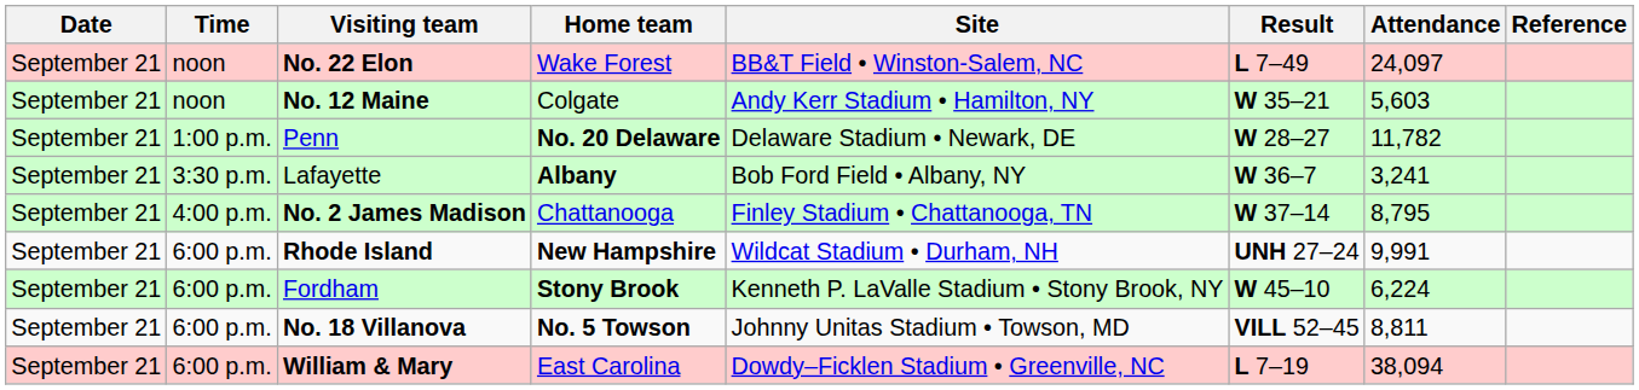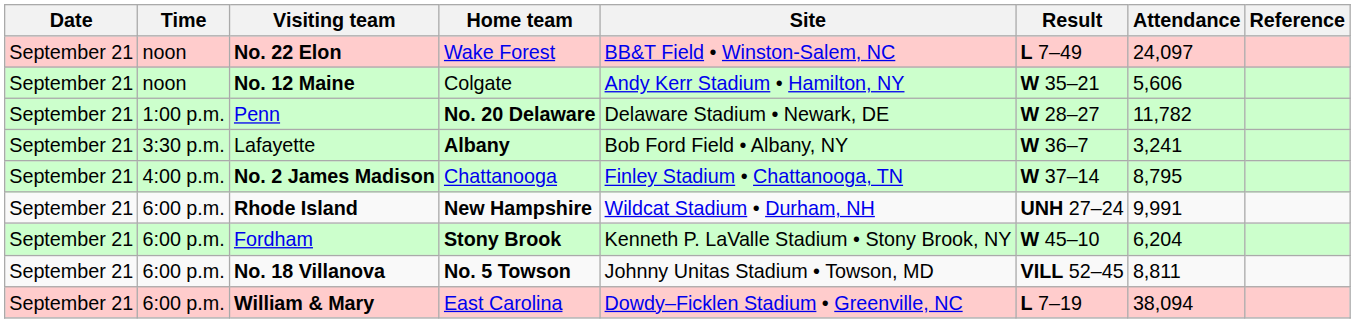No. 12 Maine | Attendance: 5,603 -> 5,606
Fordham | Attendance: 6,224 -> 6,204
